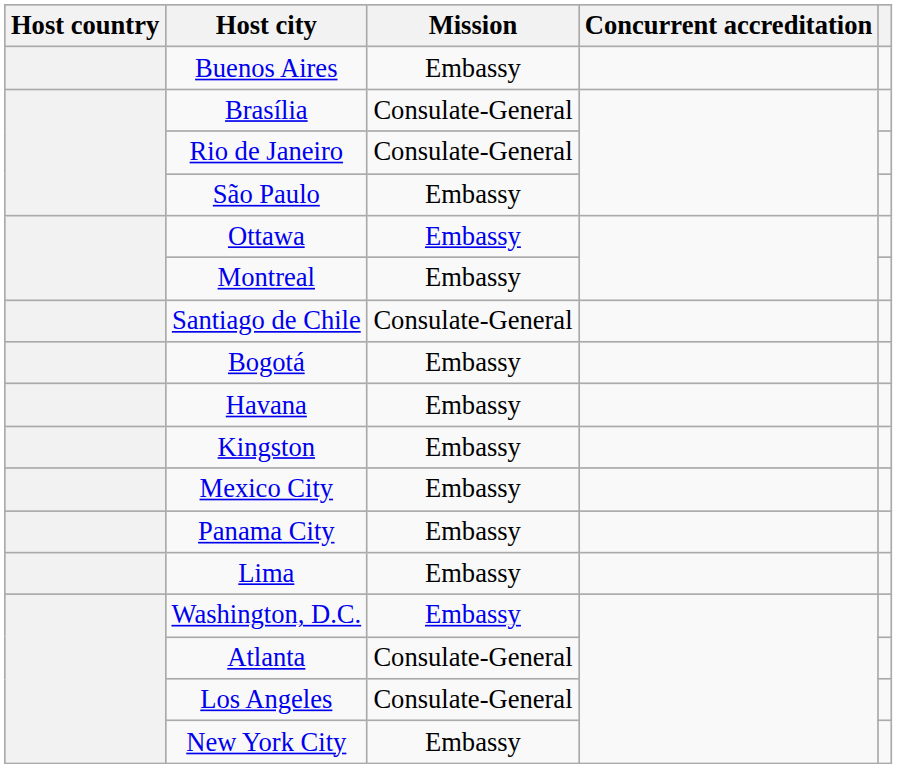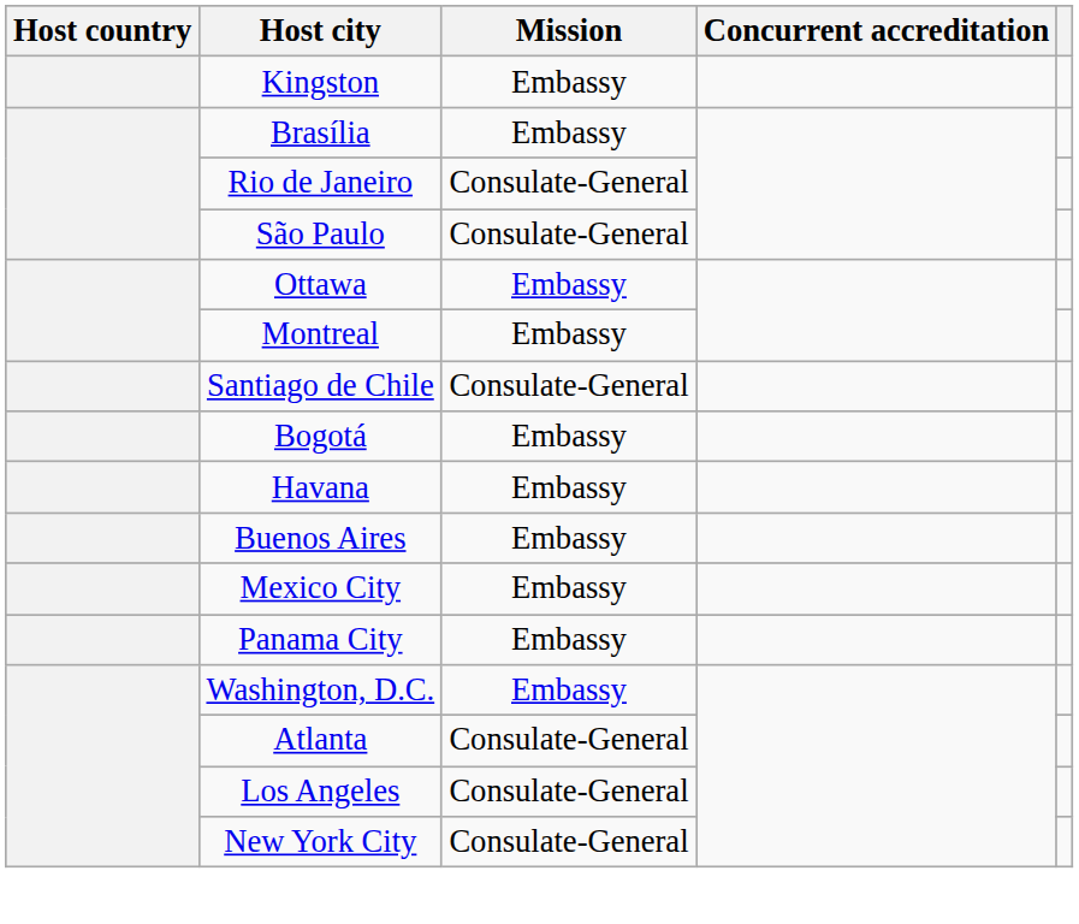rows swapped: Buenos Aires <-> Kingston
Brasília | Mission: Consulate-General -> Embassy
São Paulo | Mission: Embassy -> Consulate-General
- row: Lima | Embassy
New York City | Mission: Embassy -> Consulate-General
